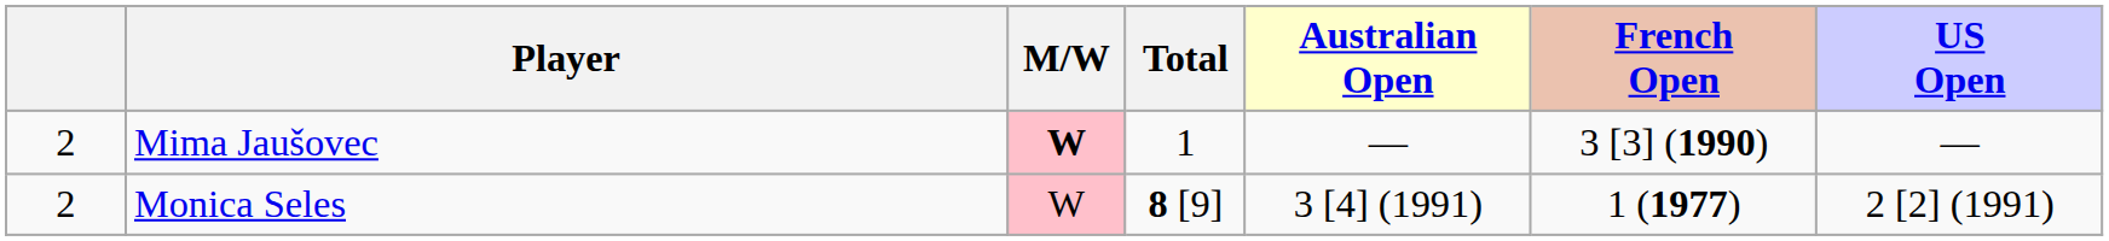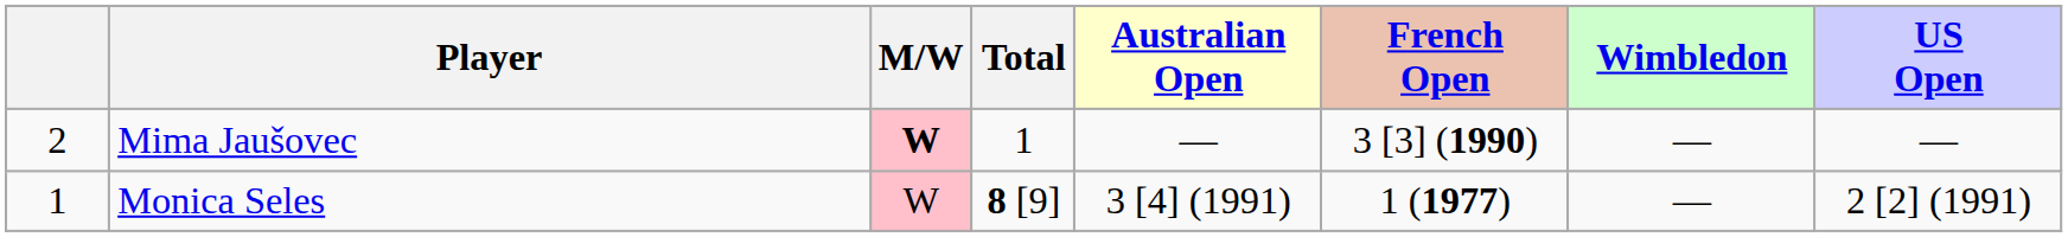+ column: Wimbledon | — | —
Monica Seles | column 1: 2 -> 1
